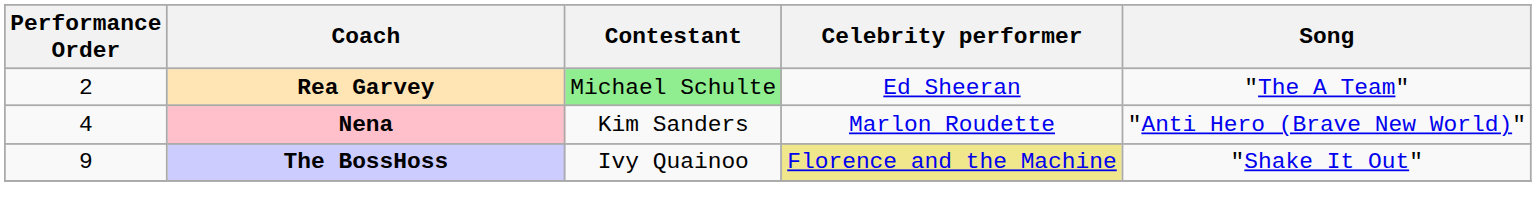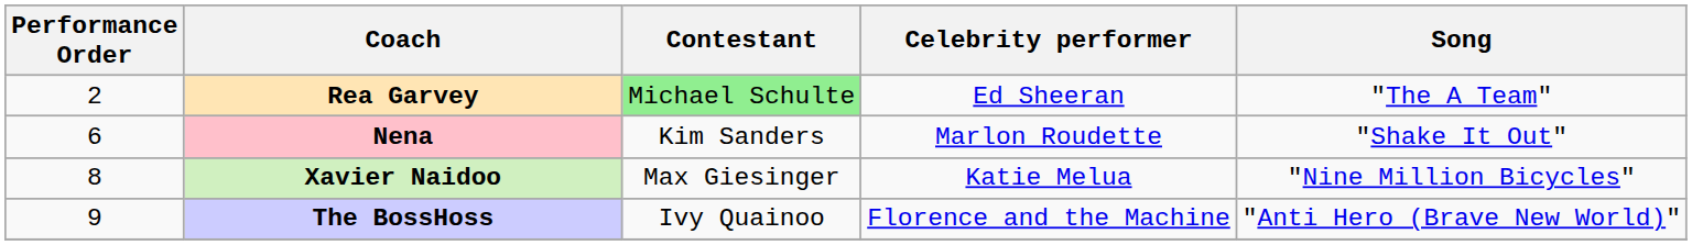Nena | Performance Order: 4 -> 6
Nena | Song: "Anti Hero (Brave New World)" -> "Shake It Out"
+ row: 8 | Xavier Naidoo | Max Giesinger | Katie Melua | "Nine Million Bicycles"
The BossHoss | Celebrity performer: khaki background -> no background
The BossHoss | Song: "Shake It Out" -> "Anti Hero (Brave New World)"
